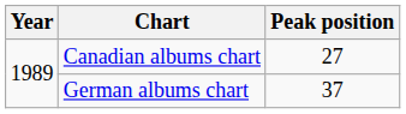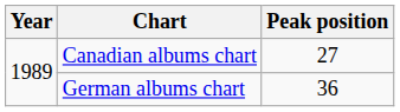German albums chart | Peak position: 37 -> 36
